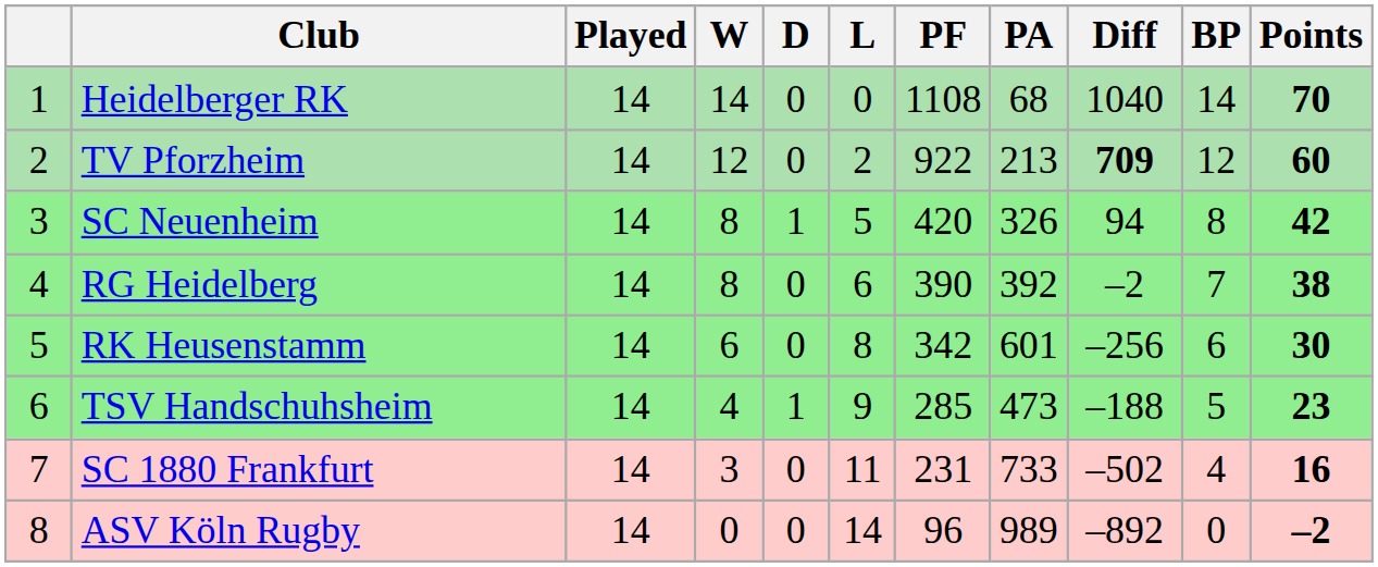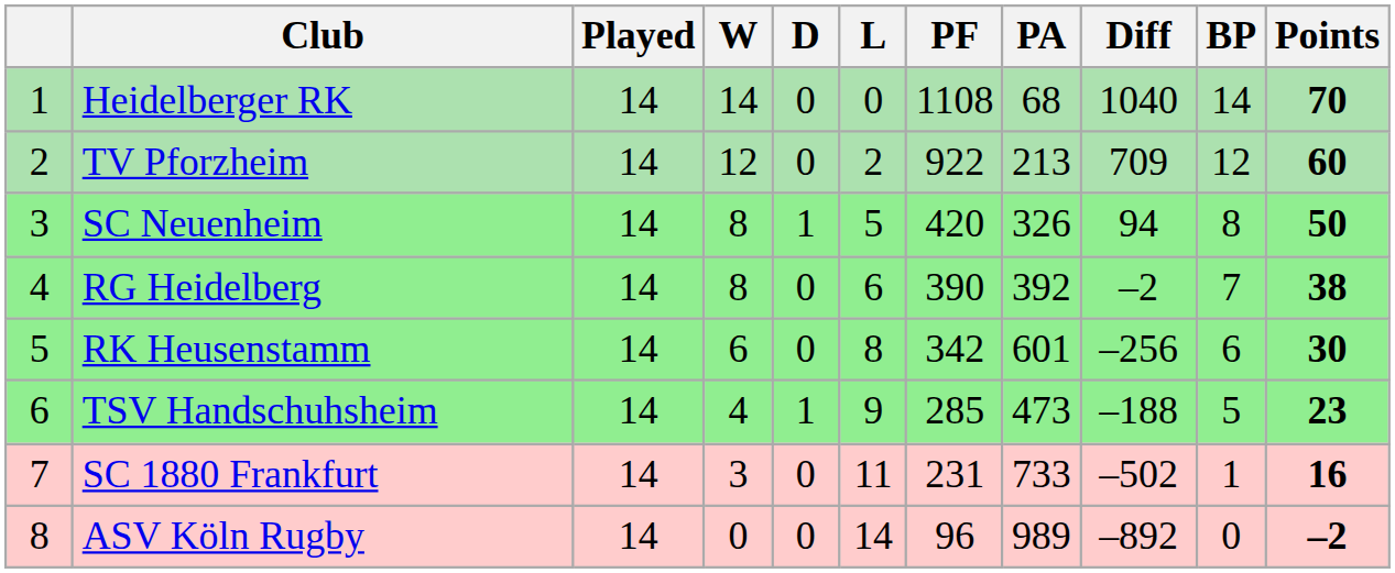TV Pforzheim | Diff: bold -> normal
SC Neuenheim | Points: 42 -> 50
SC 1880 Frankfurt | BP: 4 -> 1
